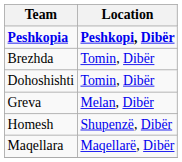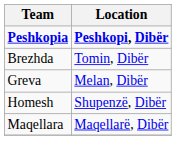- row: Dohoshishti | Tomin, Dibër
